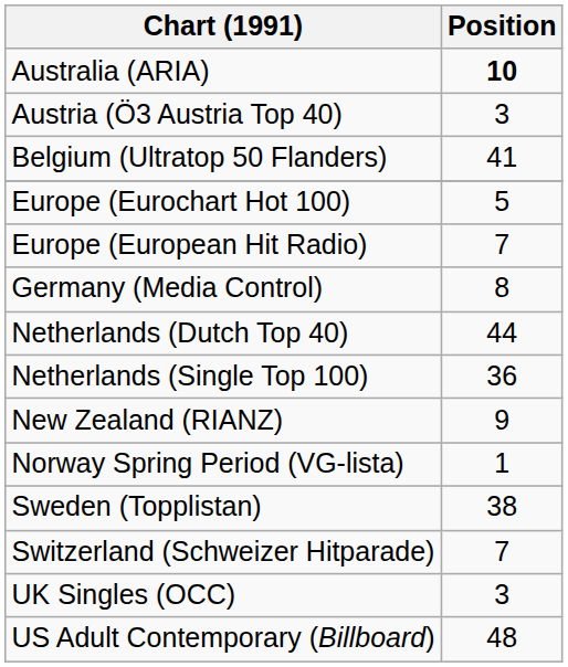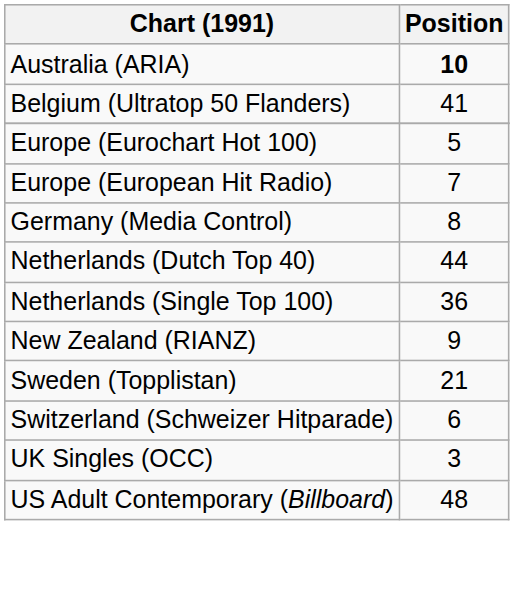- row: Austria (Ö3 Austria Top 40) | 3
- row: Norway Spring Period (VG-lista) | 1
Sweden (Topplistan) | Position: 38 -> 21
Switzerland (Schweizer Hitparade) | Position: 7 -> 6
